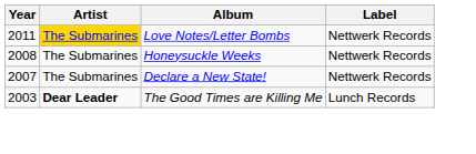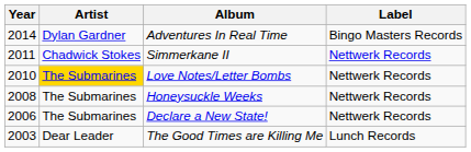+ row: 2014 | Dylan Gardner | Adventures In Real Time | Bingo Masters Records
+ row: 2011 | Chadwick Stokes | Simmerkane II | Nettwerk Records
Love Notes/Letter Bombs | Year: 2011 -> 2010
Declare a New State! | Year: 2007 -> 2006
The Good Times are Killing Me | Artist: bold -> normal
